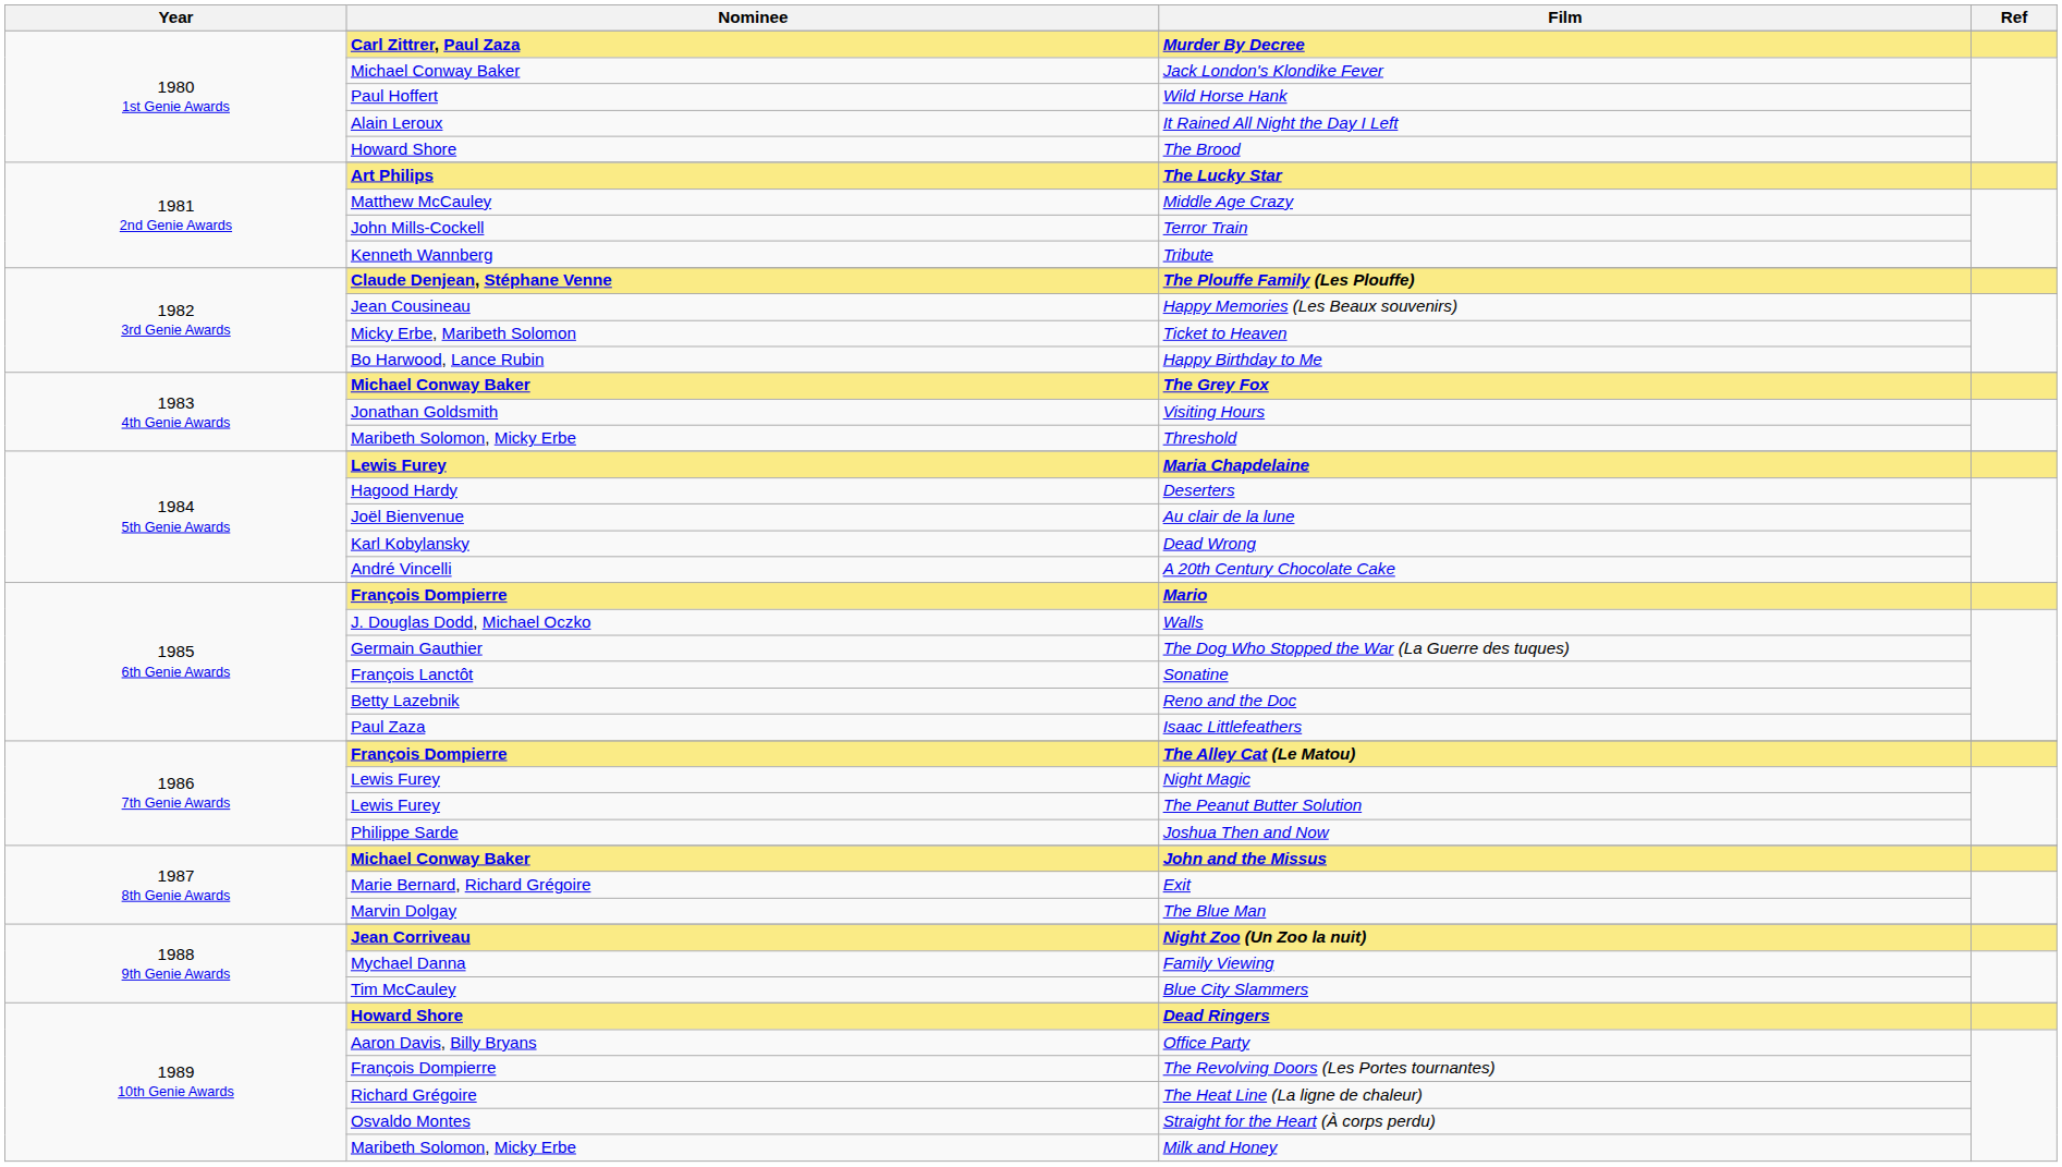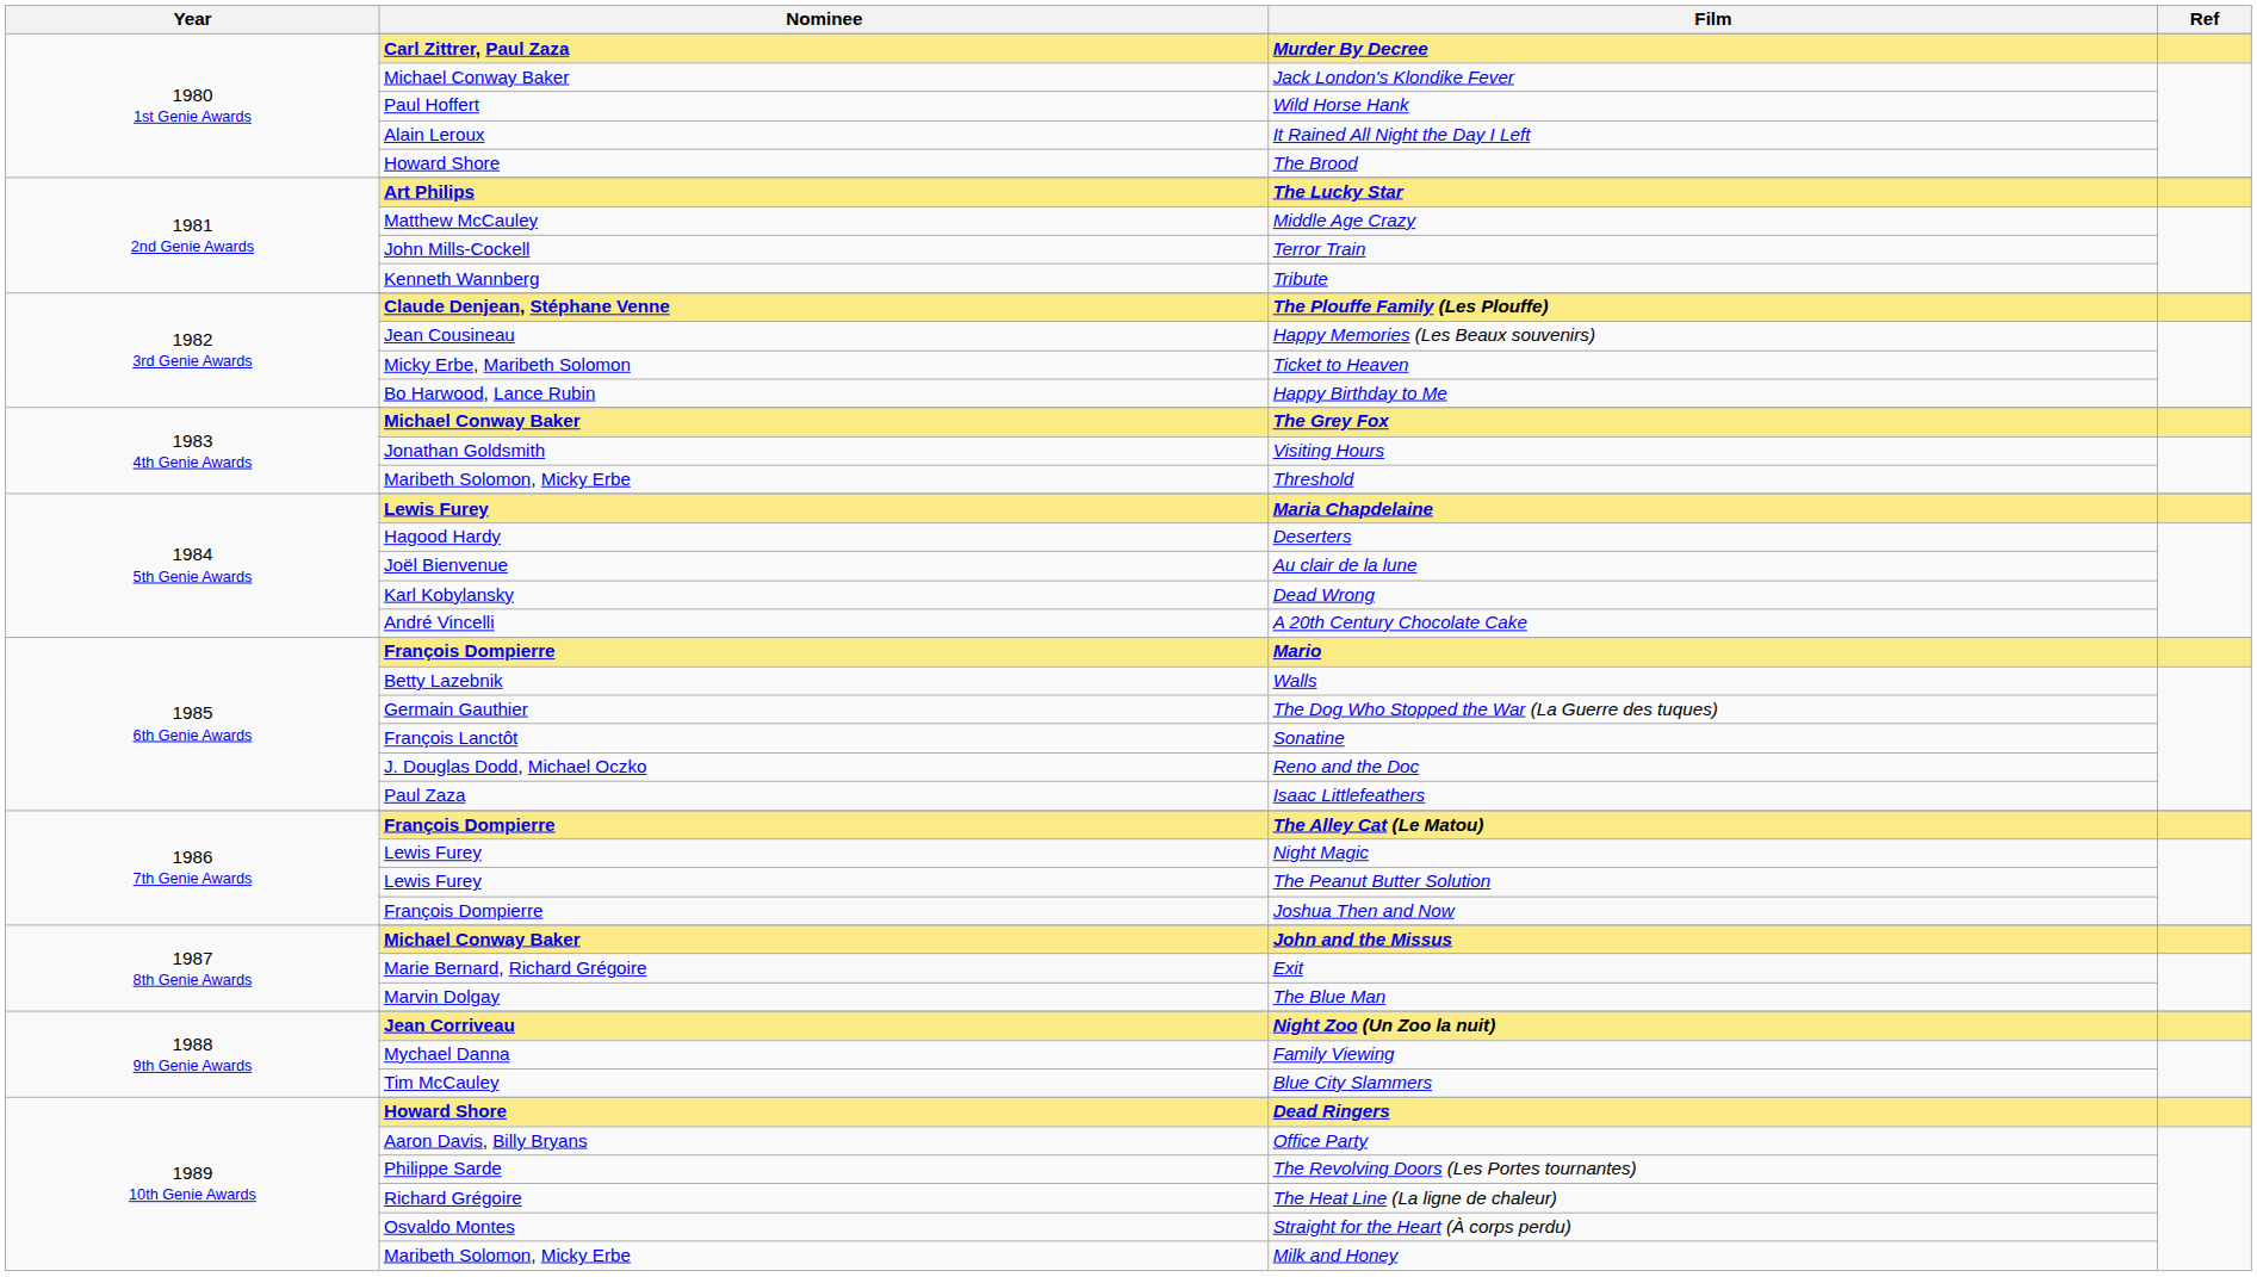Walls | Nominee: J. Douglas Dodd, Michael Oczko -> Betty Lazebnik
Reno and the Doc | Nominee: Betty Lazebnik -> J. Douglas Dodd, Michael Oczko
Joshua Then and Now | Nominee: Philippe Sarde -> François Dompierre
The Revolving Doors (Les Portes tournantes) | Nominee: François Dompierre -> Philippe Sarde
